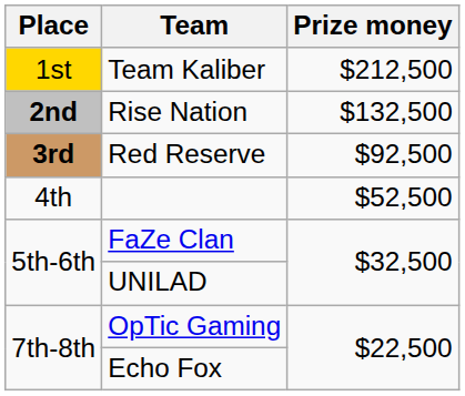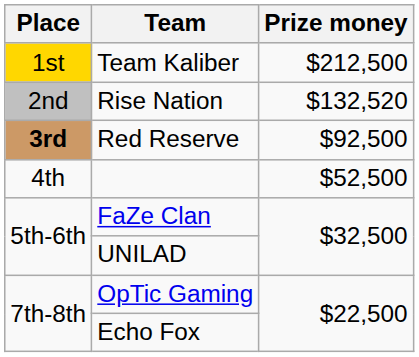Rise Nation | Place: bold -> normal
Rise Nation | Prize money: $132,500 -> $132,520
